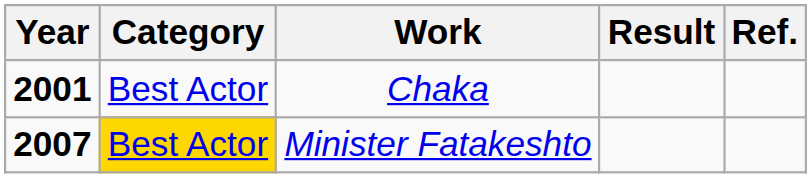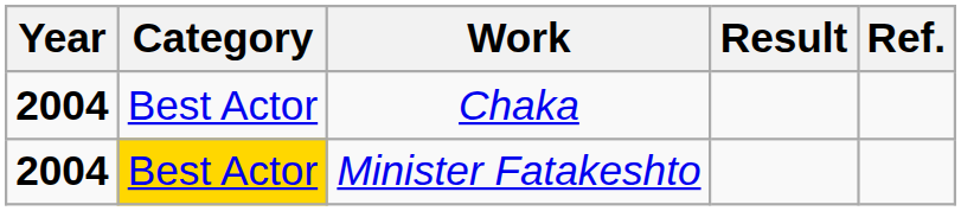Chaka | Year: 2001 -> 2004
Minister Fatakeshto | Year: 2007 -> 2004
